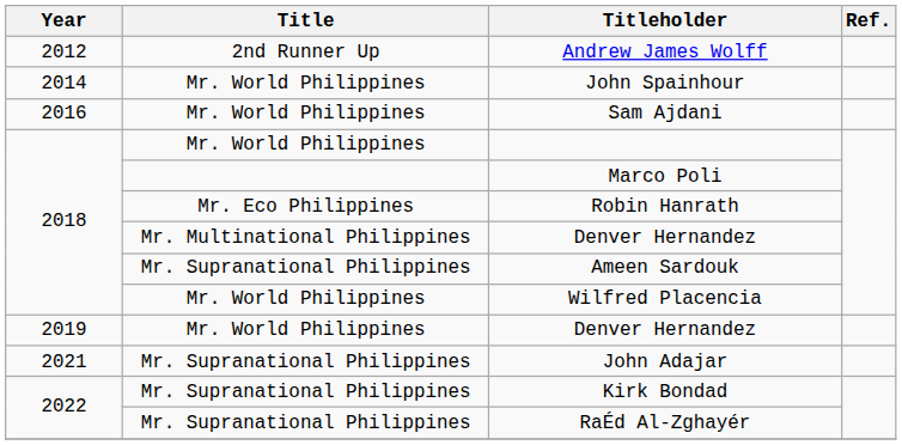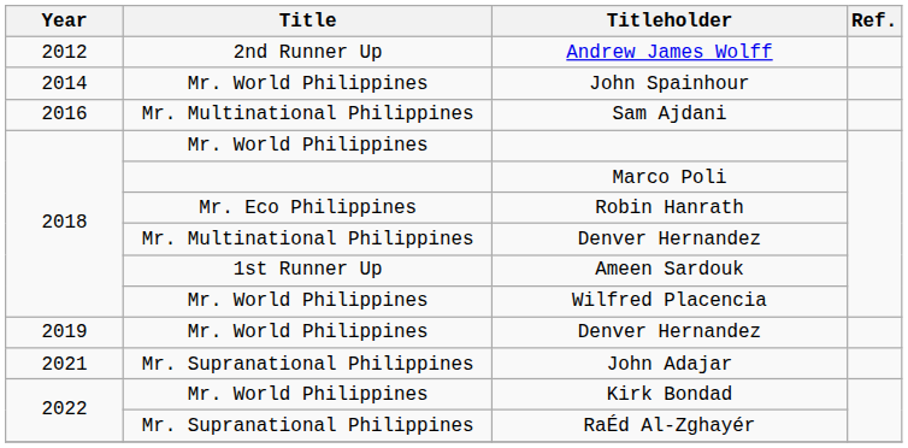Sam Ajdani | Title: Mr. World Philippines -> Mr. Multinational Philippines
Ameen Sardouk | Title: Mr. Supranational Philippines -> 1st Runner Up
Kirk Bondad | Title: Mr. Supranational Philippines -> Mr. World Philippines
